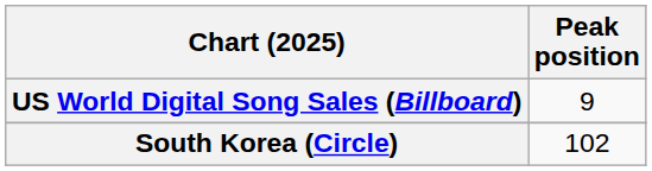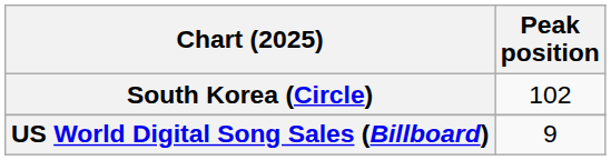rows swapped: South Korea (Circle) <-> US World Digital Song Sales (Billboard)
